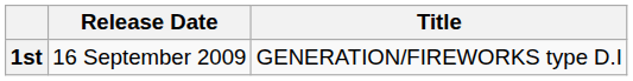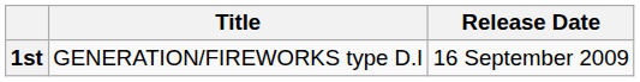columns swapped: Release Date <-> Title
